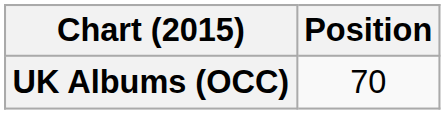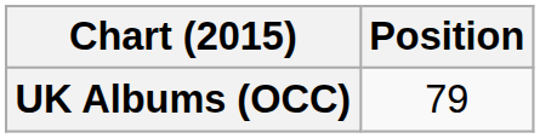UK Albums (OCC) | Position: 70 -> 79
